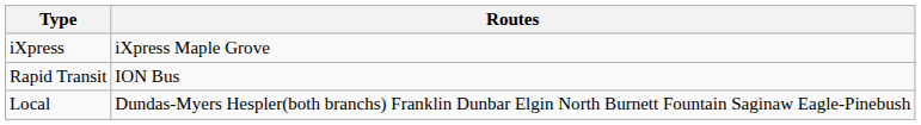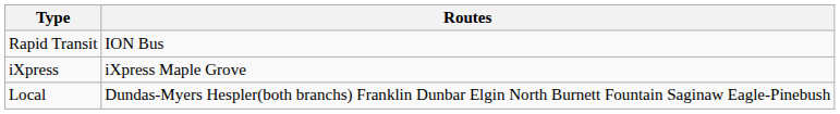rows swapped: Rapid Transit <-> iXpress
